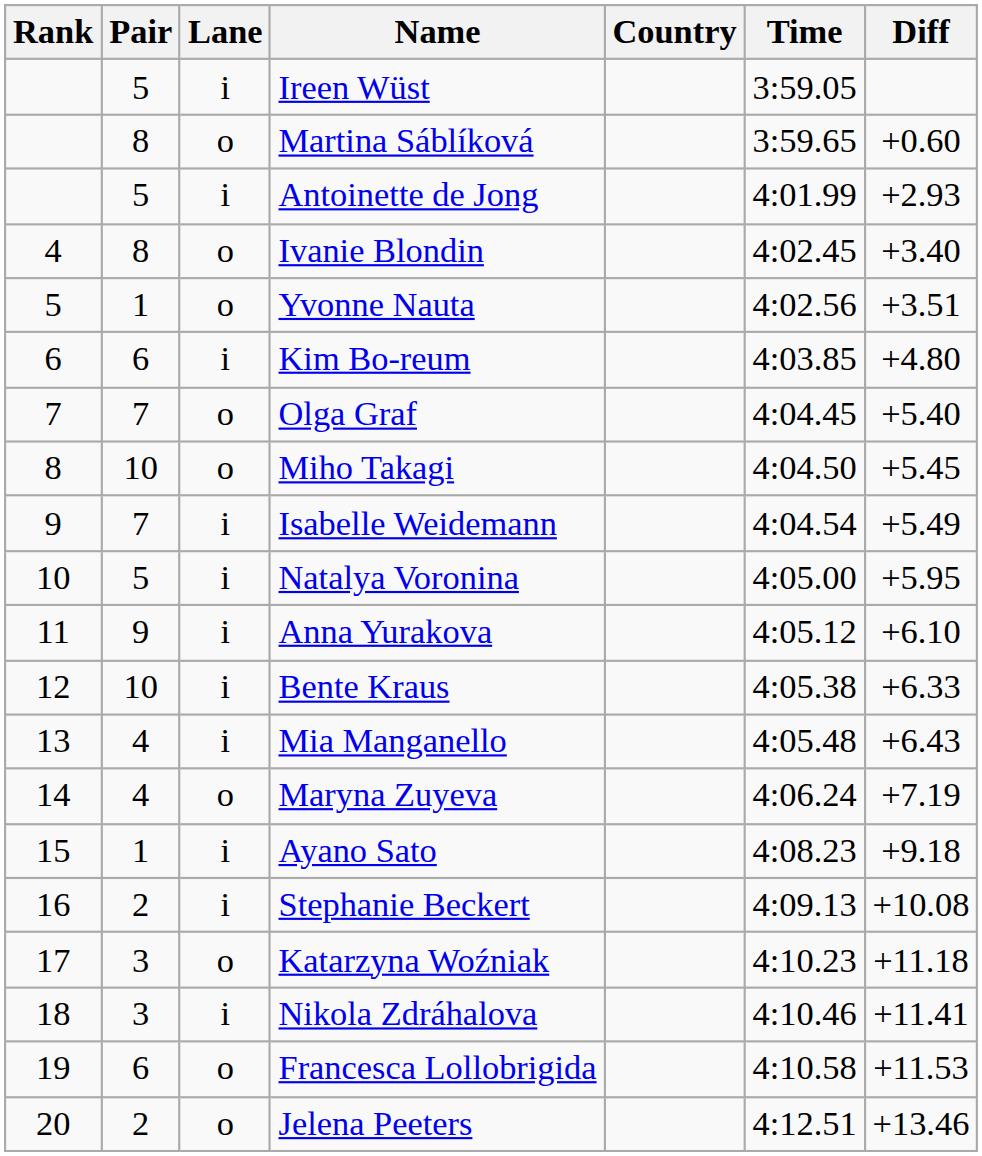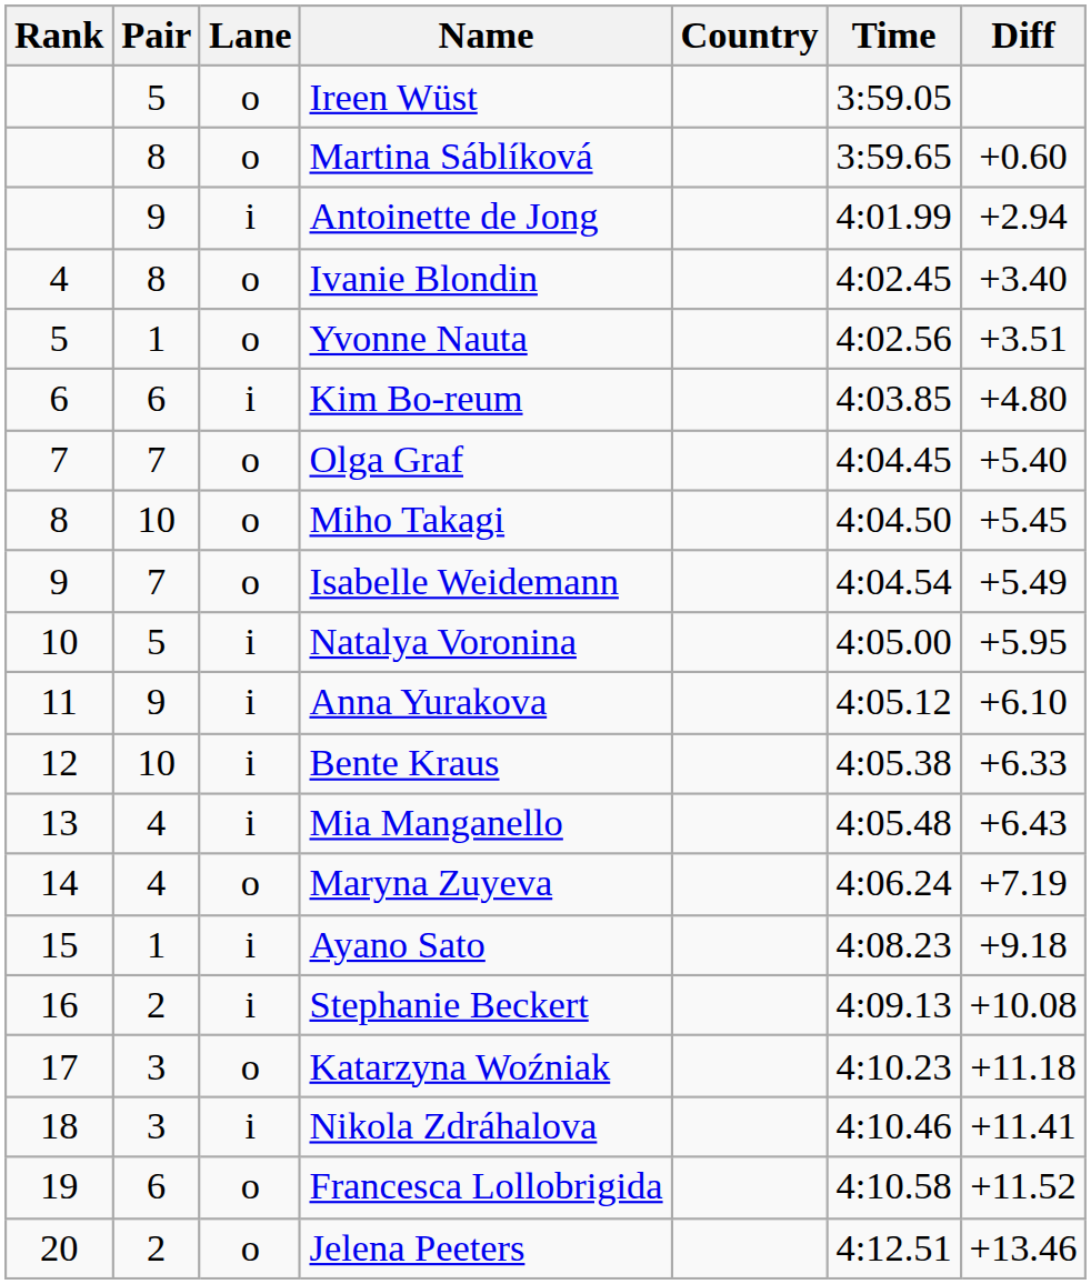Ireen Wüst | Lane: i -> o
Antoinette de Jong | Pair: 5 -> 9
Antoinette de Jong | Diff: +2.93 -> +2.94
Isabelle Weidemann | Lane: i -> o
Francesca Lollobrigida | Diff: +11.53 -> +11.52
